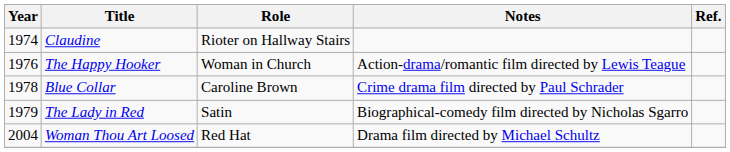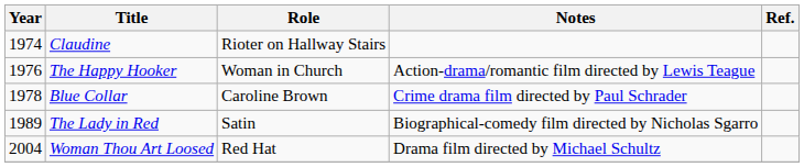The Lady in Red | Year: 1979 -> 1989
